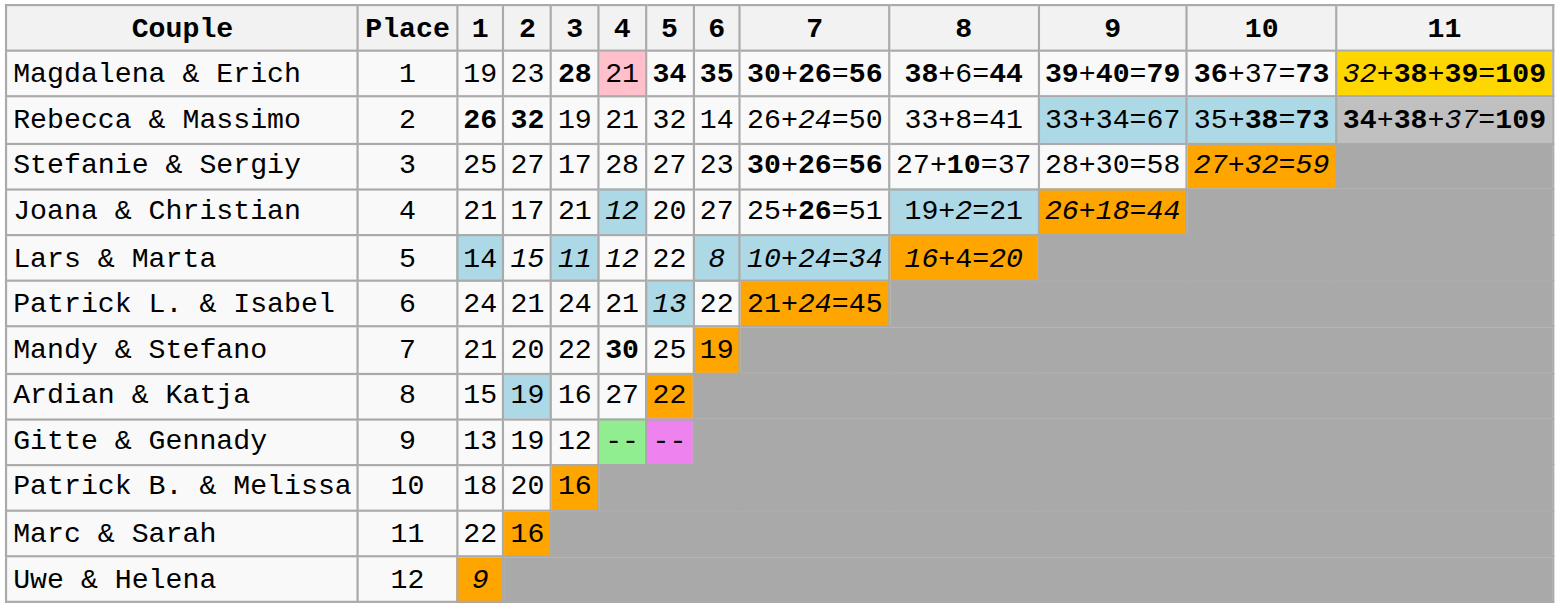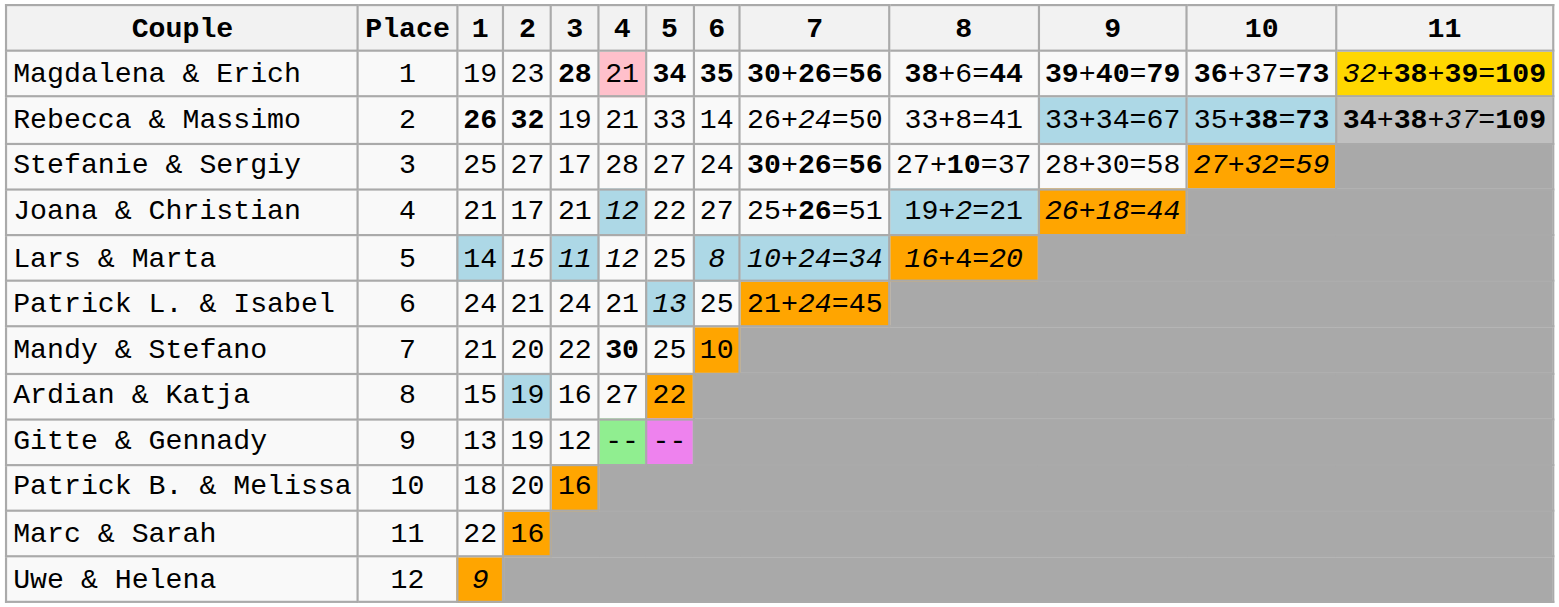Rebecca & Massimo | 5: 32 -> 33
Stefanie & Sergiy | 6: 23 -> 24
Joana & Christian | 5: 20 -> 22
Lars & Marta | 5: 22 -> 25
Patrick L. & Isabel | 6: 22 -> 25
Mandy & Stefano | 6: 19 -> 10
